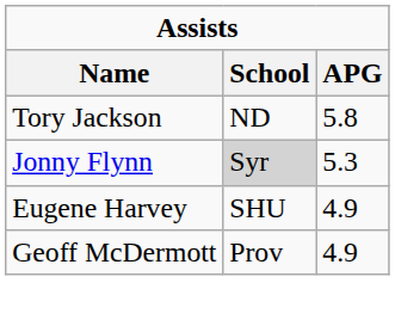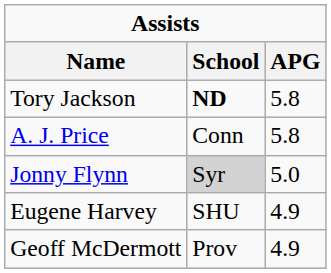Tory Jackson | School: normal -> bold
+ row: A. J. Price | Conn | 5.8
Jonny Flynn | APG: 5.3 -> 5.0
